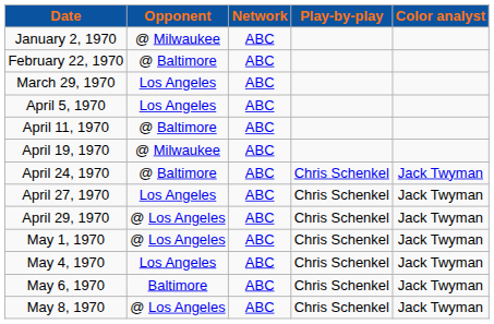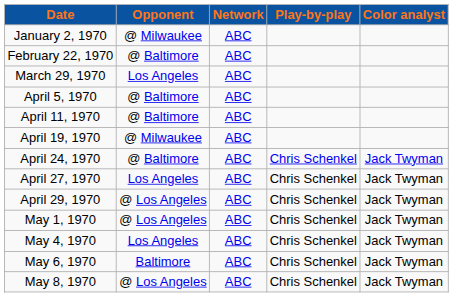April 5, 1970 | Opponent: Los Angeles -> @ Baltimore
